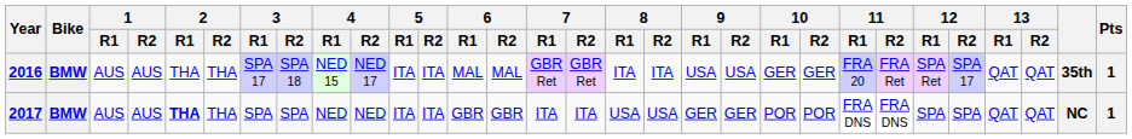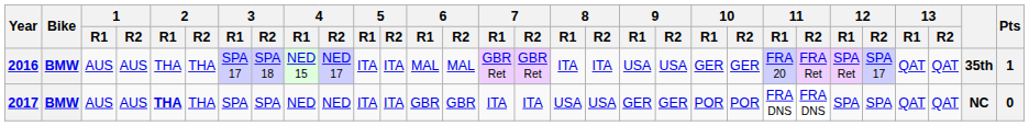2017 | Pts: 1 -> 0
